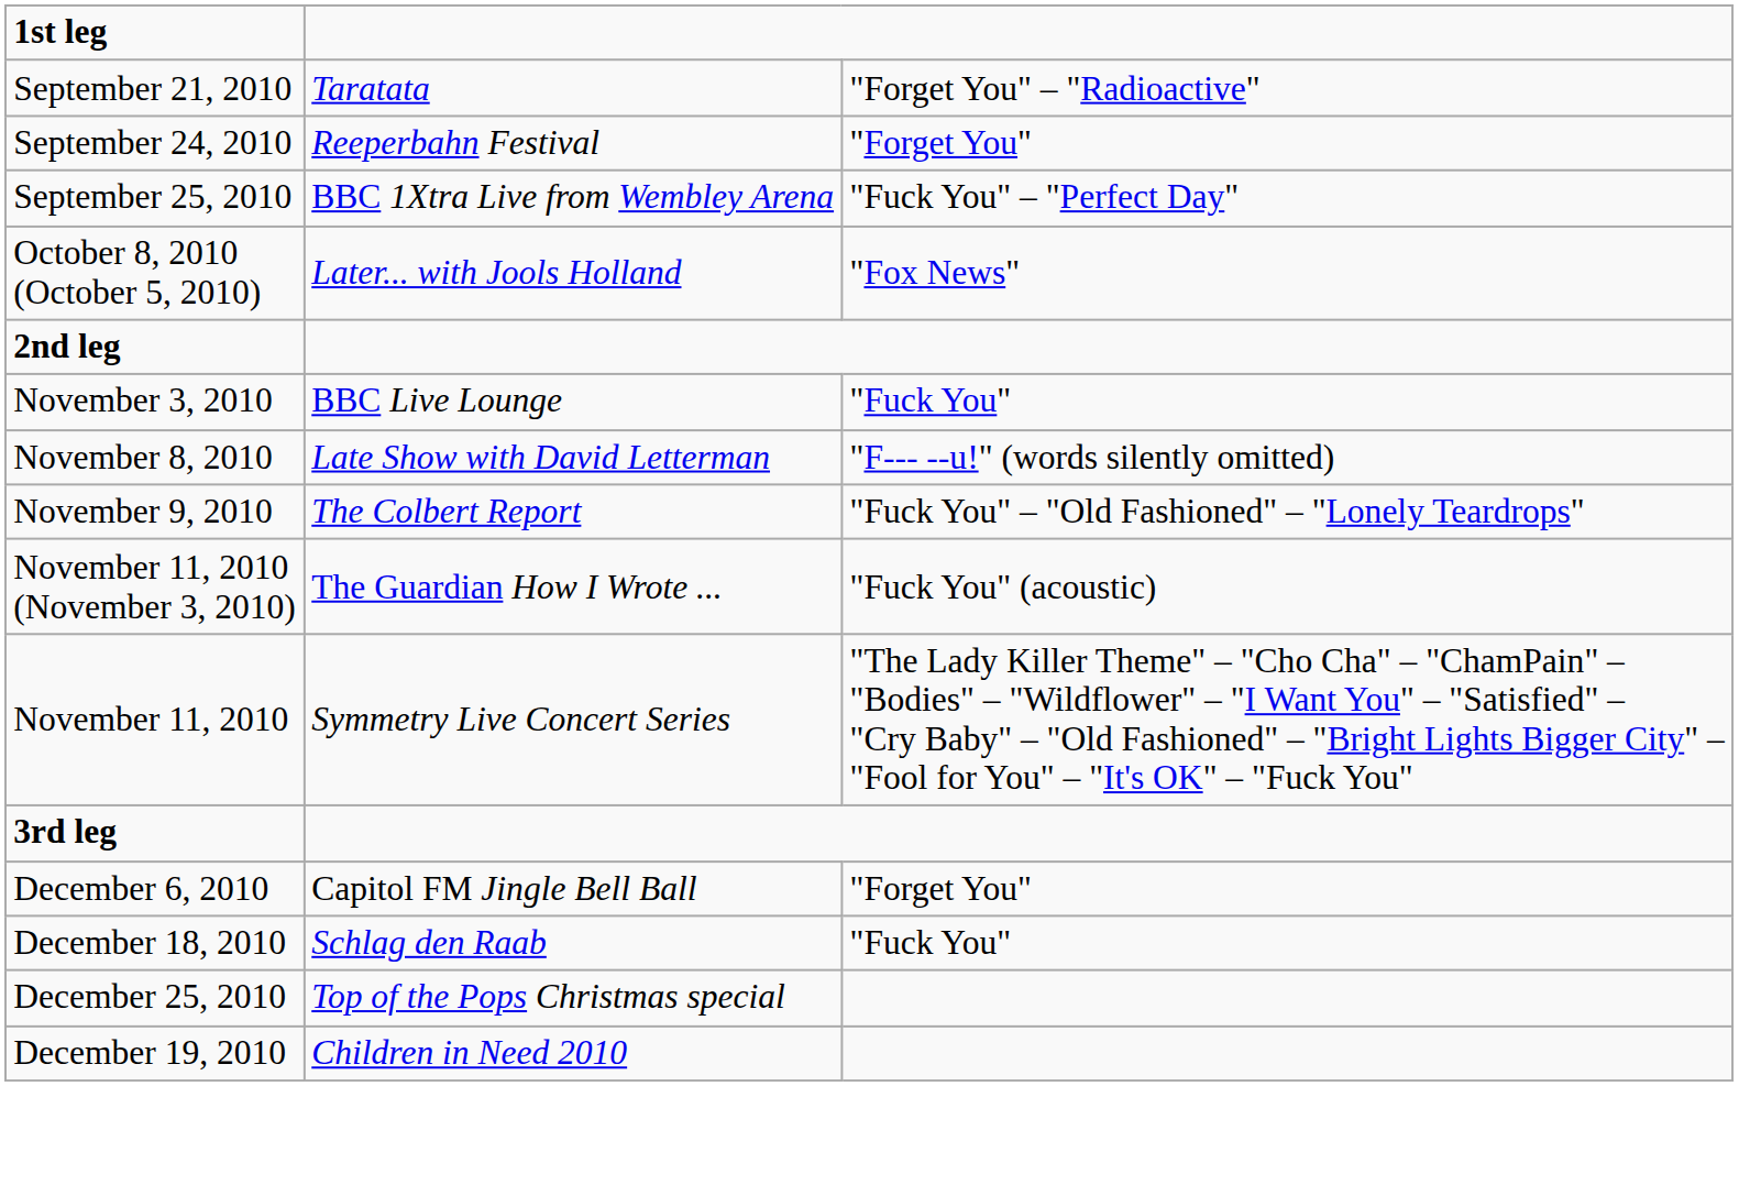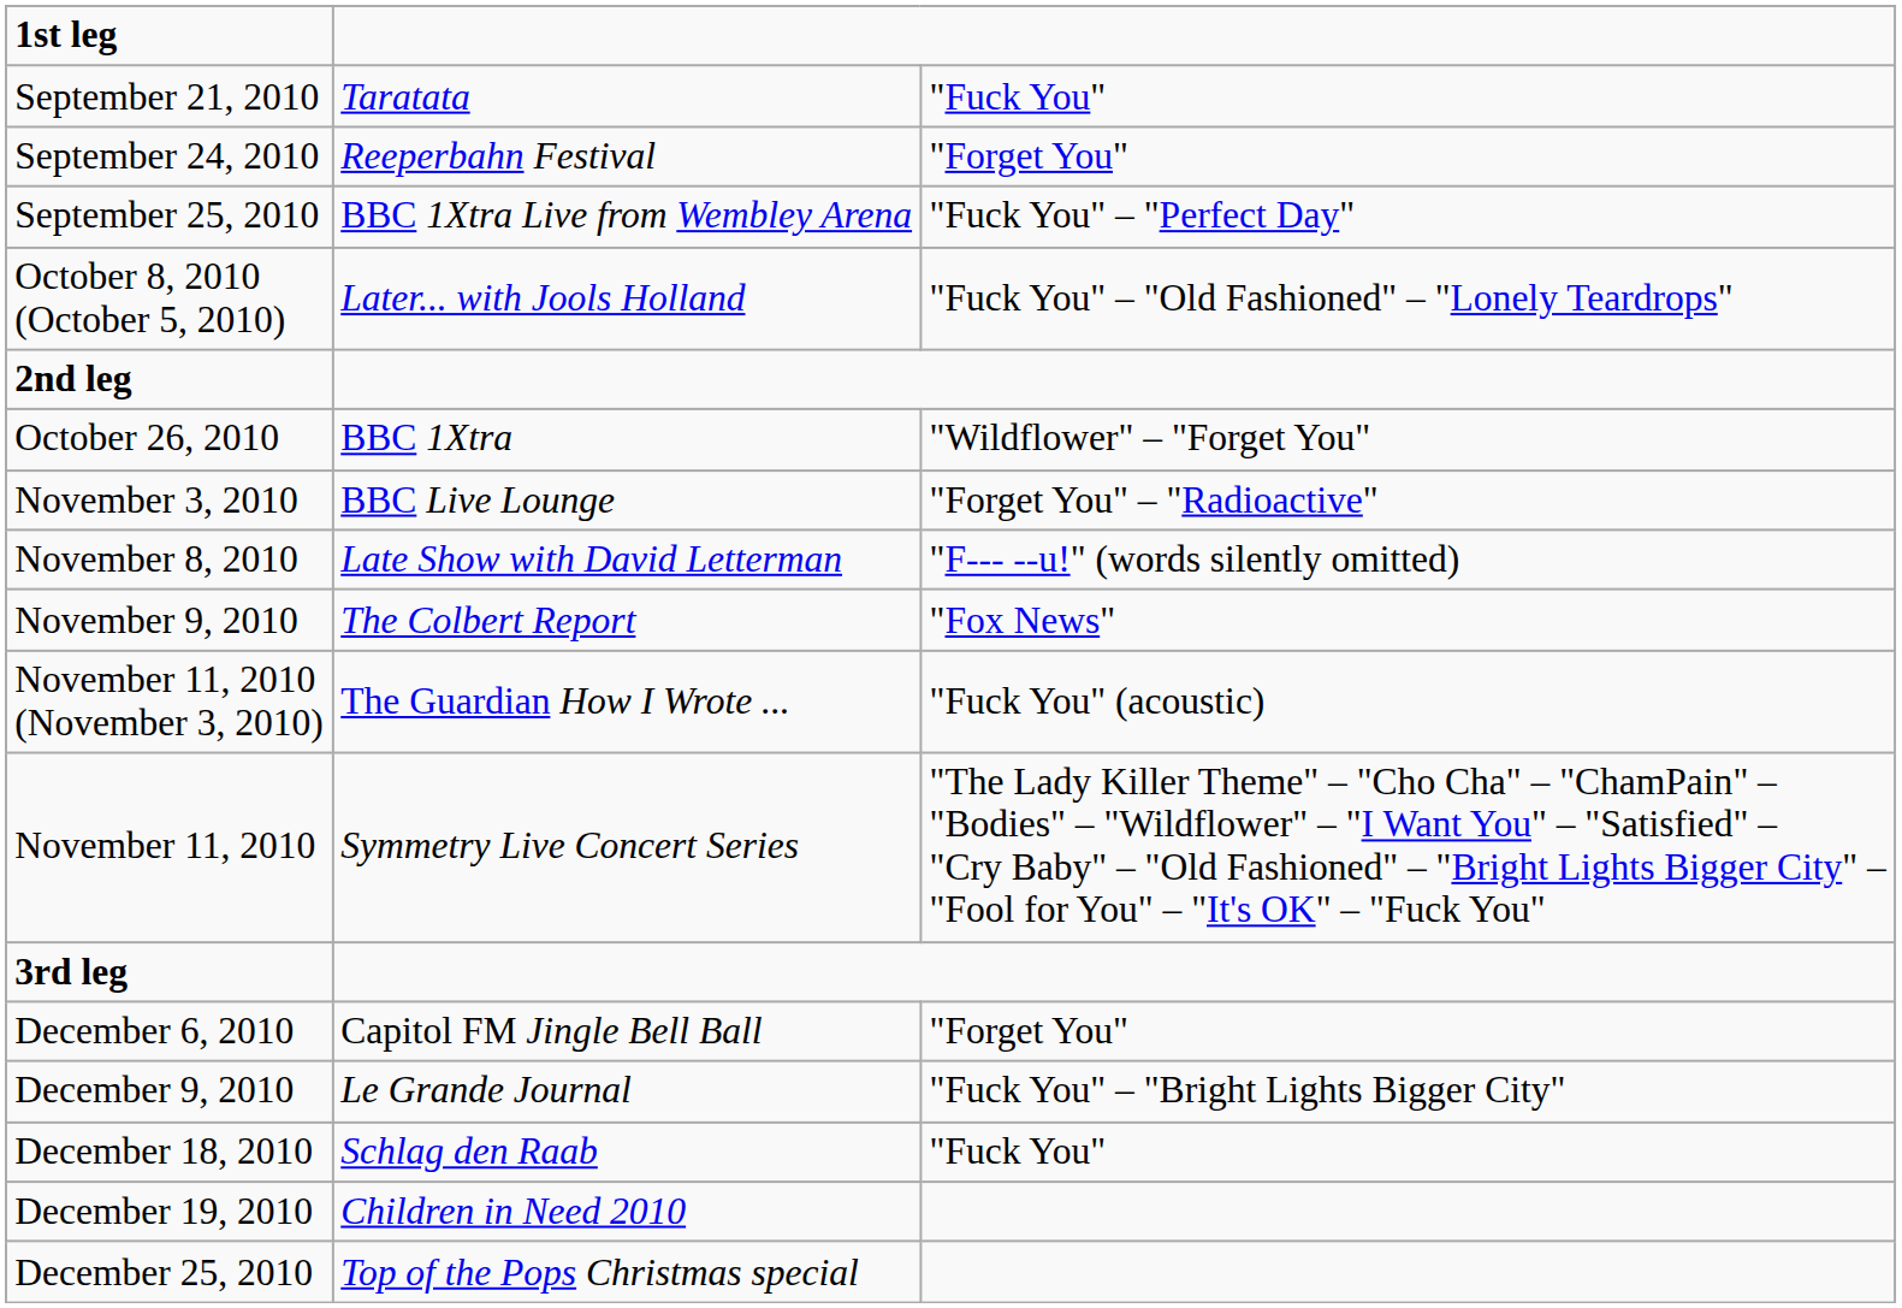September 21, 2010 | column 3: "Forget You" – "Radioactive" -> "Fuck You"
October 8, 2010 (October 5, 2010) | column 3: "Fox News" -> "Fuck You" – "Old Fashioned" – "Lonely Teardrops"
+ row: October 26, 2010 | BBC 1Xtra | "Wildflower" – "Forget You"
November 3, 2010 | column 3: "Fuck You" -> "Forget You" – "Radioactive"
November 9, 2010 | column 3: "Fuck You" – "Old Fashioned" – "Lonely Teardrops" -> "Fox News"
+ row: December 9, 2010 | Le Grande Journal | "Fuck You" – "Bright Lights Bigger City"
rows swapped: December 19, 2010 <-> December 25, 2010
